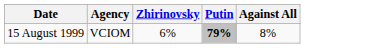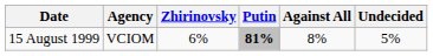+ column: Undecided | 5%
15 August 1999 | Putin: 79% -> 81%
